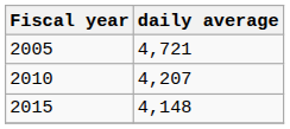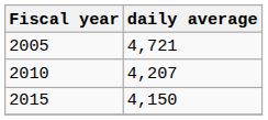2015 | daily average: 4,148 -> 4,150
